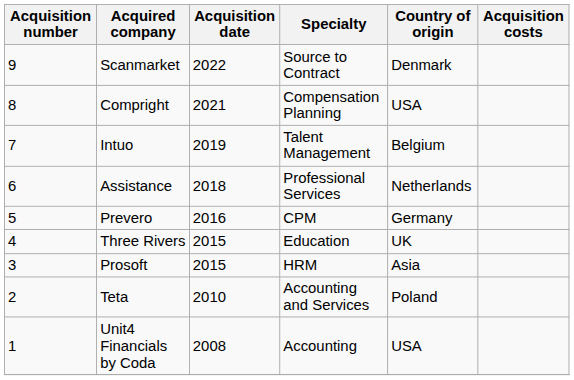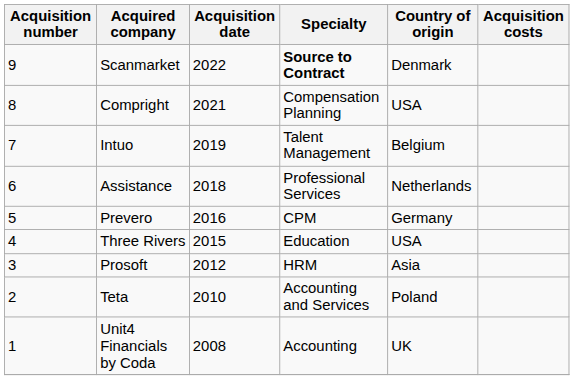Scanmarket | Specialty: normal -> bold
Three Rivers | Country of origin: UK -> USA
Prosoft | Acquisition date: 2015 -> 2012
Unit4 Financials by Coda | Country of origin: USA -> UK
